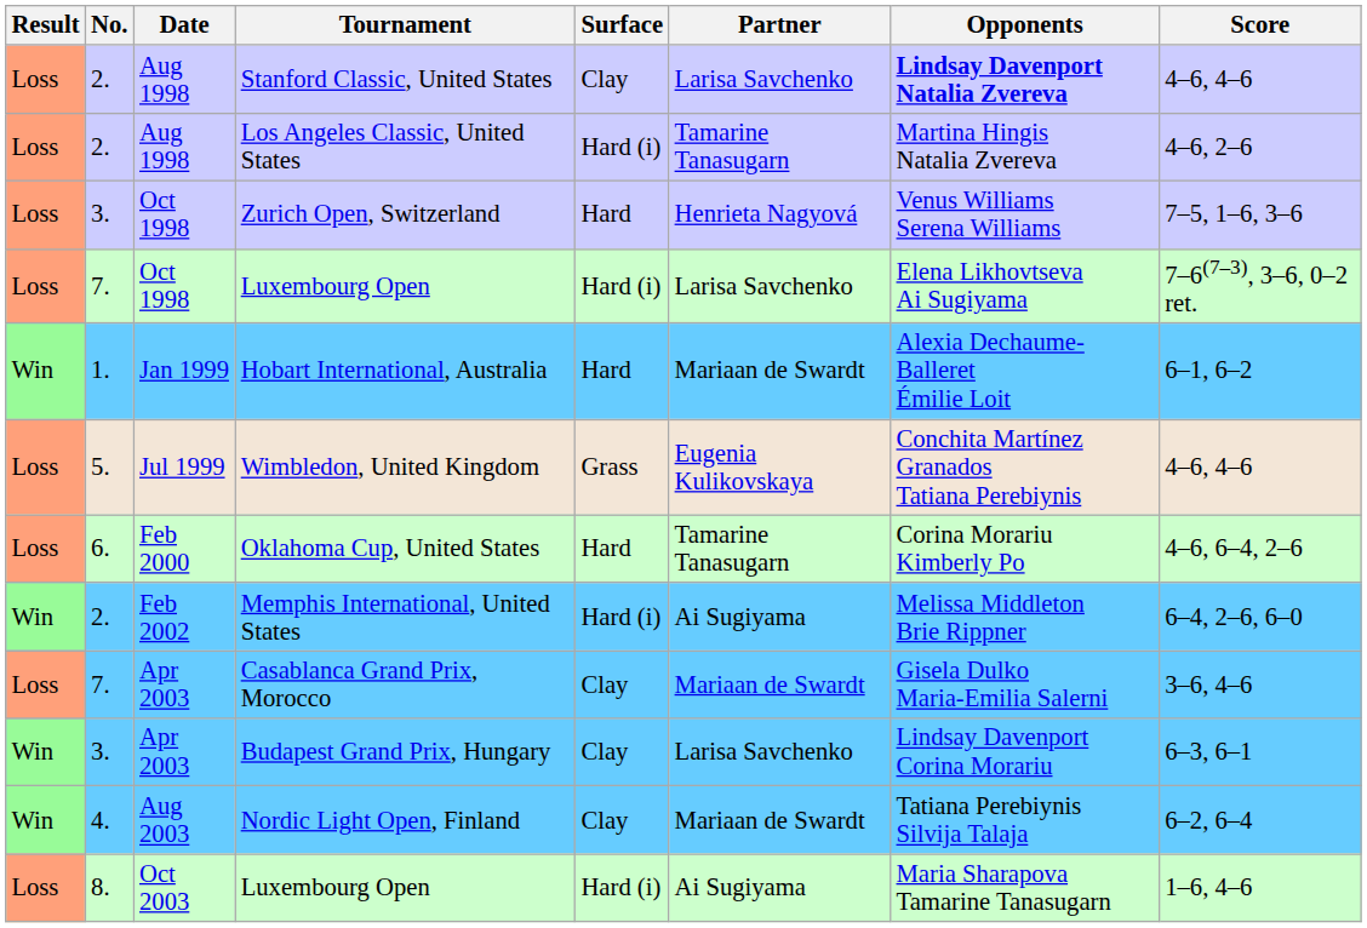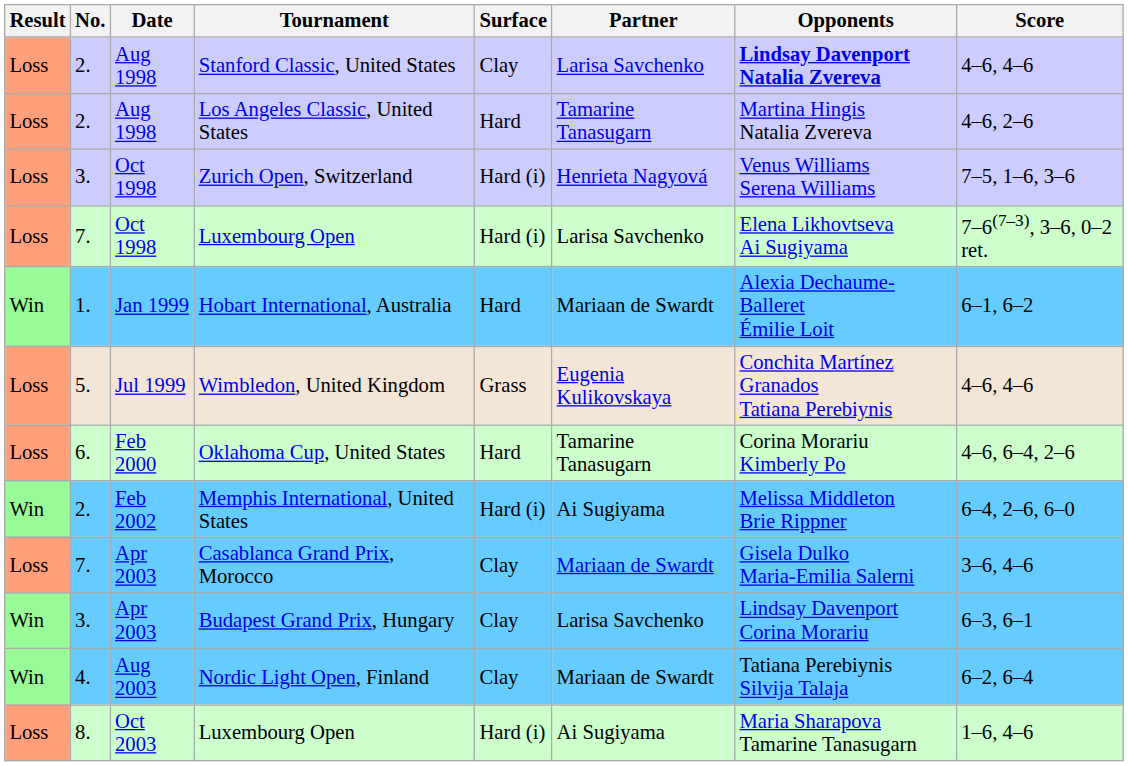Los Angeles Classic, United States | Surface: Hard (i) -> Hard
Zurich Open, Switzerland | Surface: Hard -> Hard (i)
